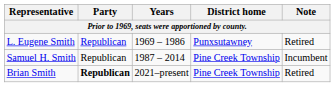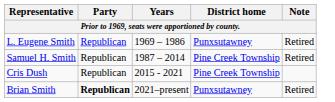Samuel H. Smith | Note: Incumbent -> Retired
+ row: Cris Dush | Republican | 2015 - 2021 | Pine Creek Township
Brian Smith | District home: Pine Creek Township -> Punxsutawney
